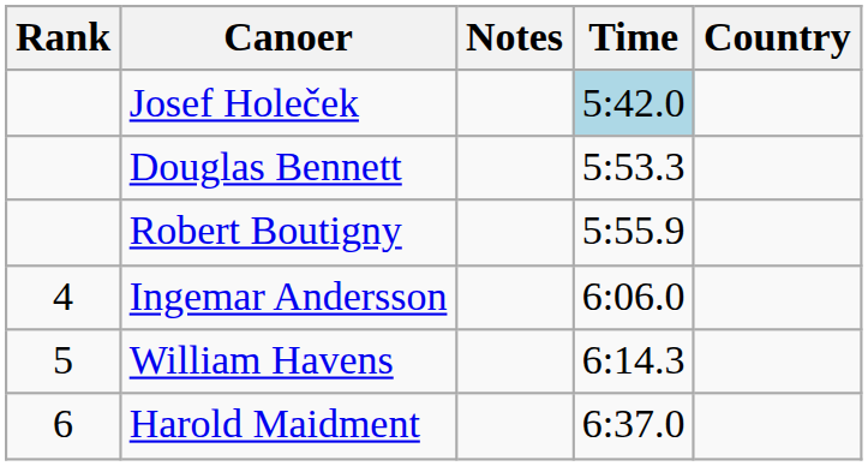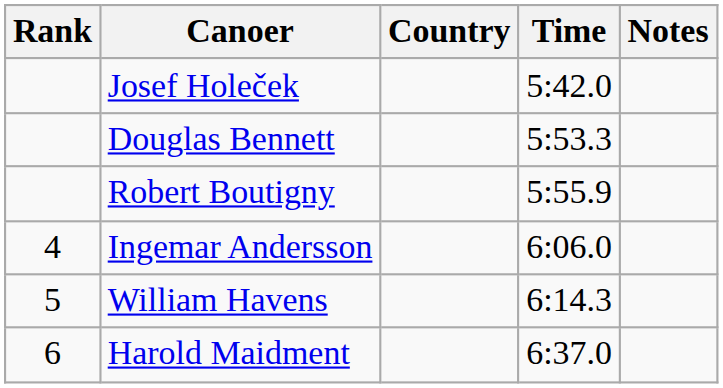columns swapped: Country <-> Notes
Josef Holeček | Time: lightblue background -> no background
